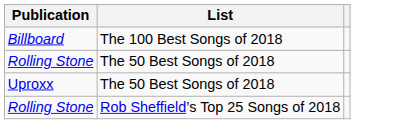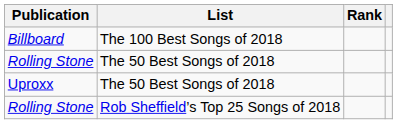+ column: Rank
